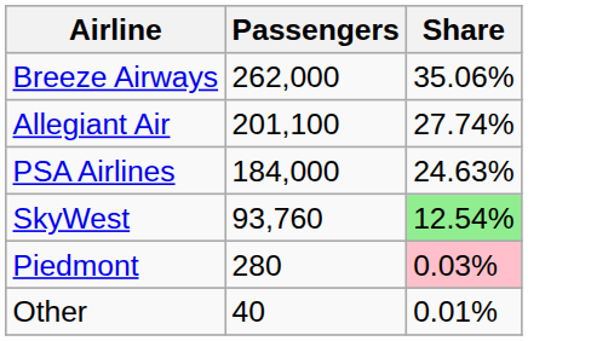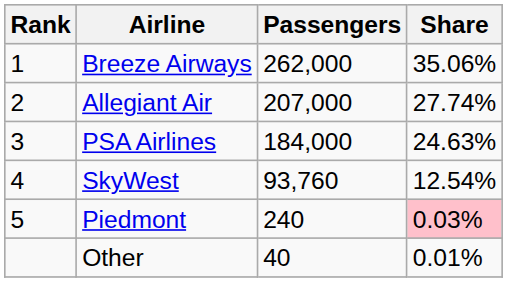+ column: Rank | 1 | 2 | 3 | 4 | 5
Allegiant Air | Passengers: 201,100 -> 207,000
SkyWest | Share: lightgreen background -> no background
Piedmont | Passengers: 280 -> 240
